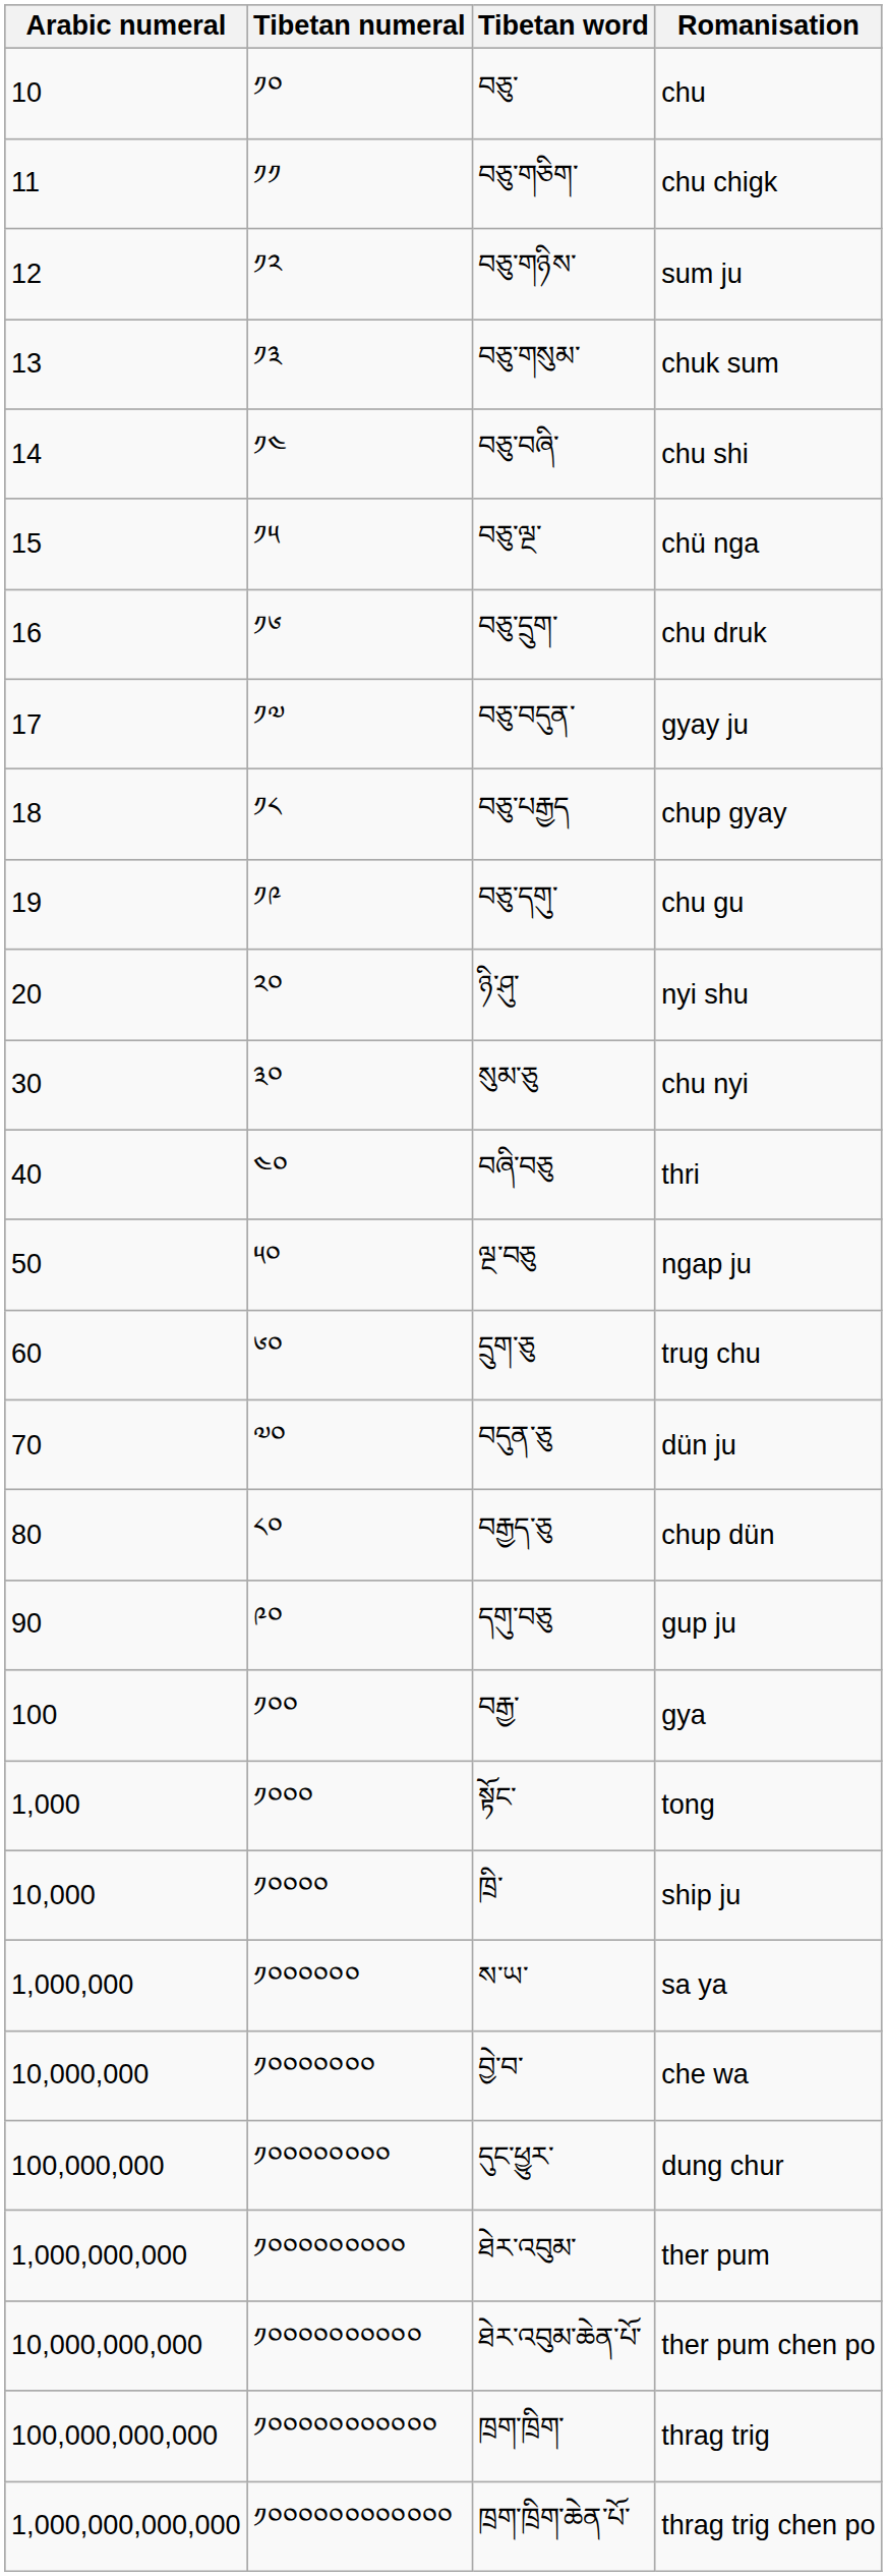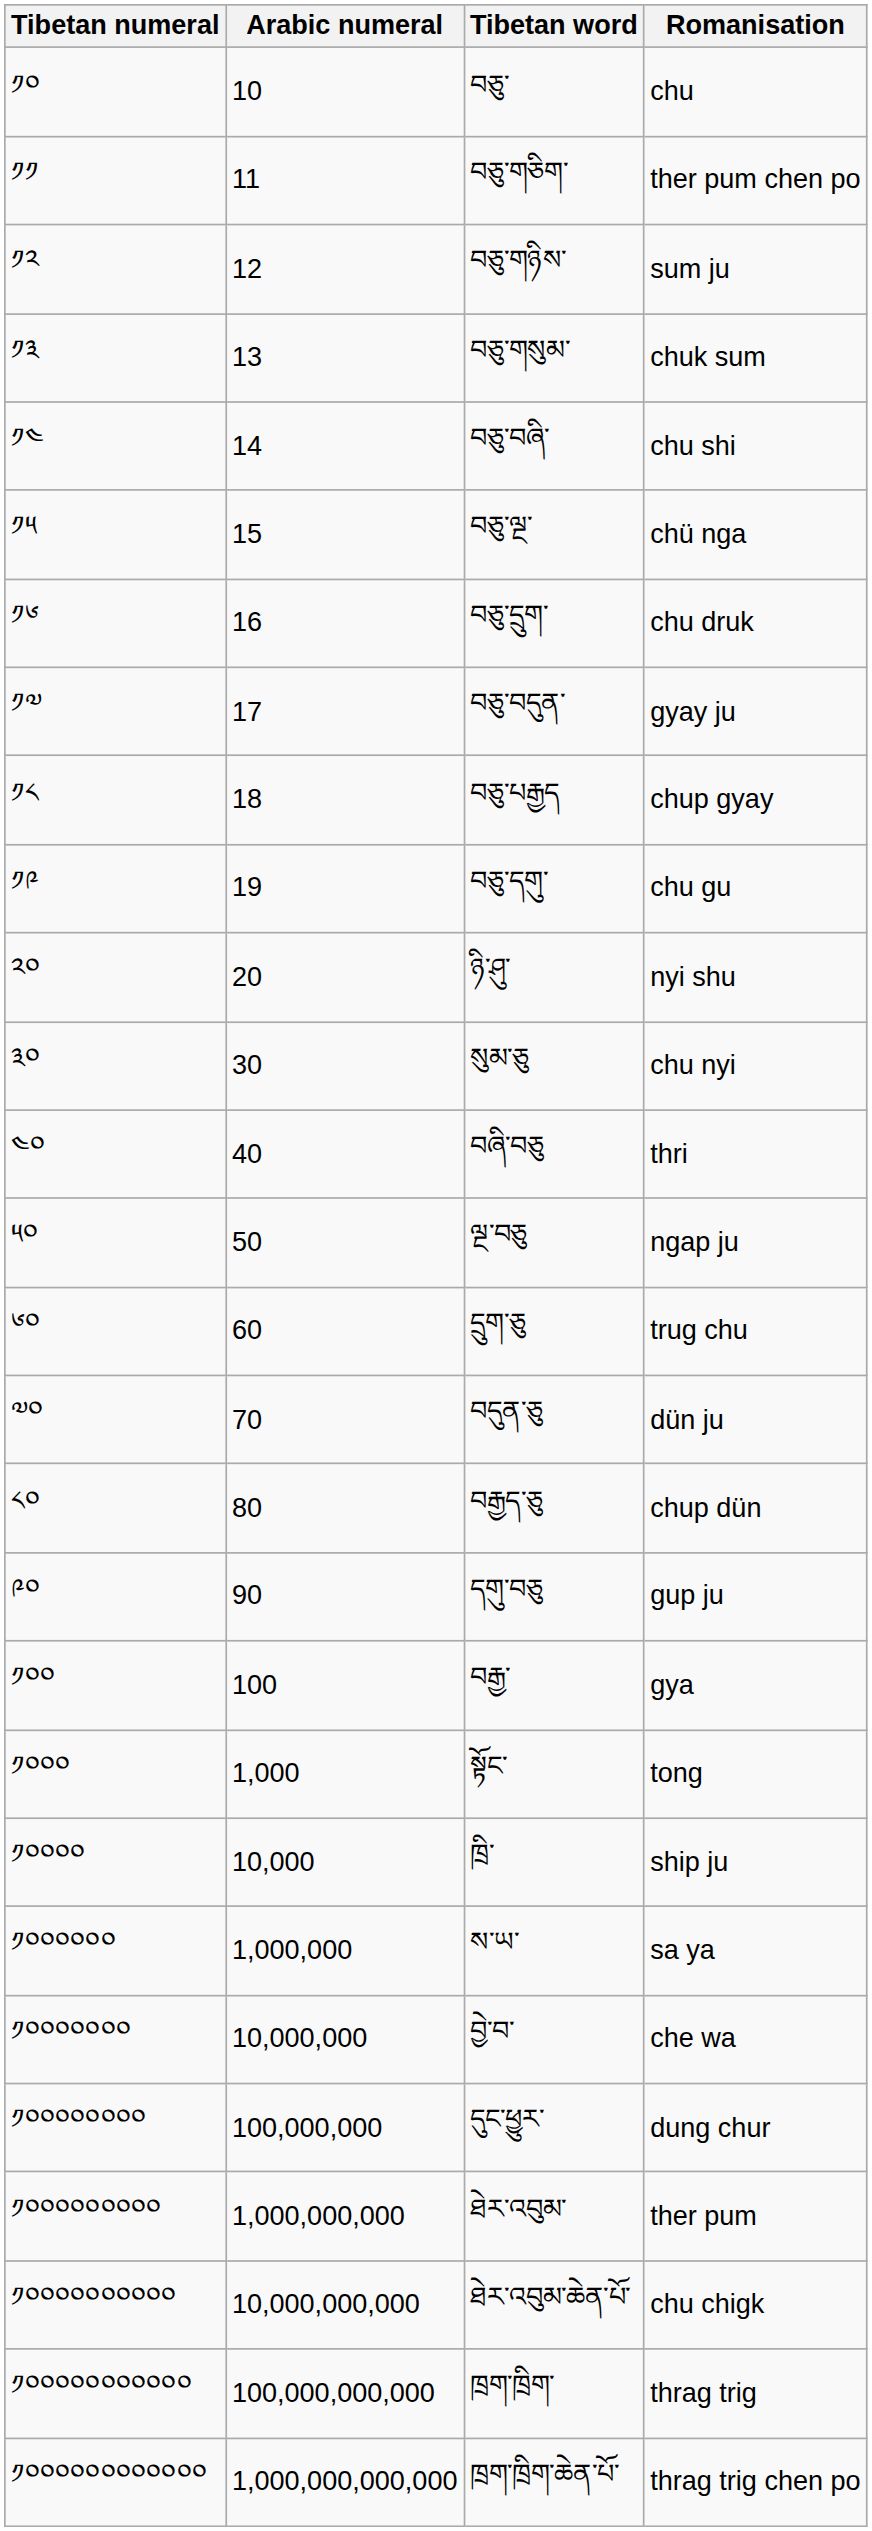columns swapped: Arabic numeral <-> Tibetan numeral
བཅུ་གཅིག་ | Romanisation: chu chigk -> ther pum chen po
ཐེར་འབུམ་ཆེན་པོ་ | Romanisation: ther pum chen po -> chu chigk
